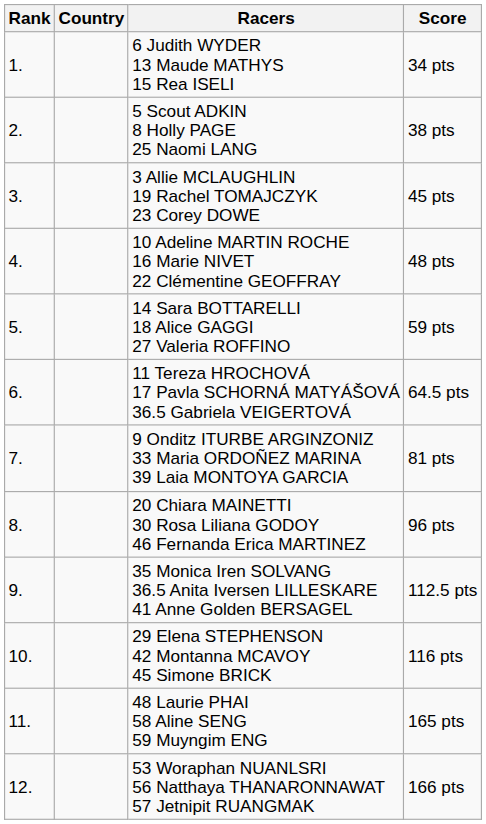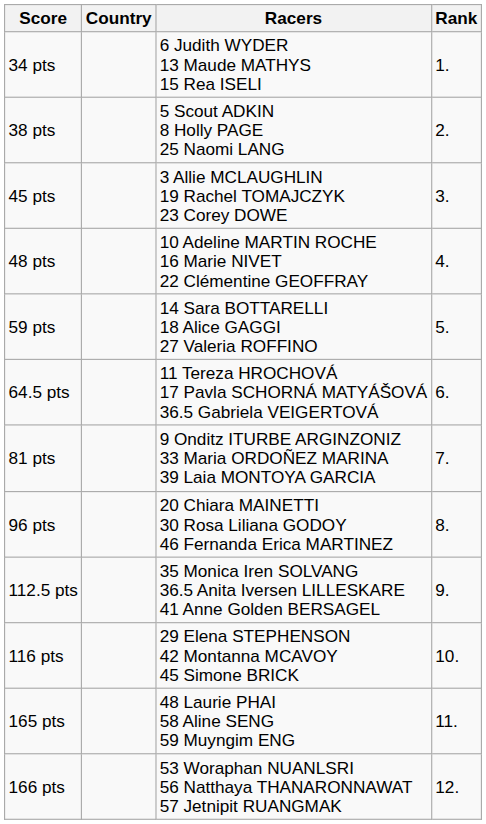columns swapped: Rank <-> Score
